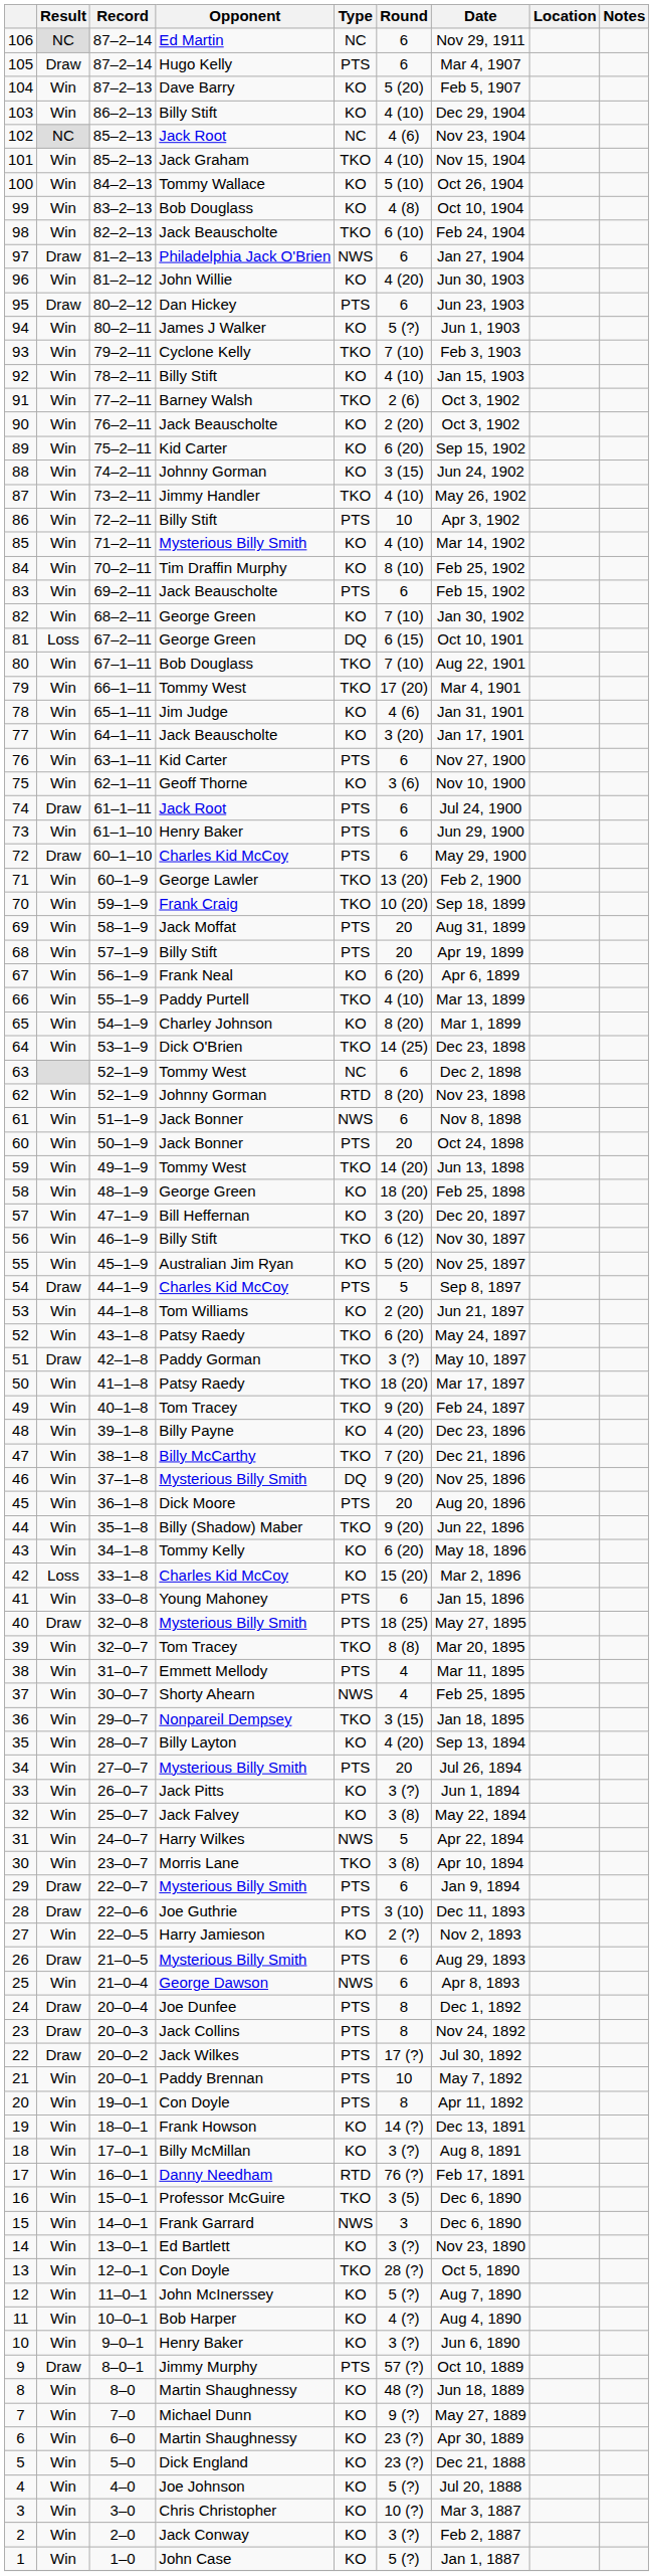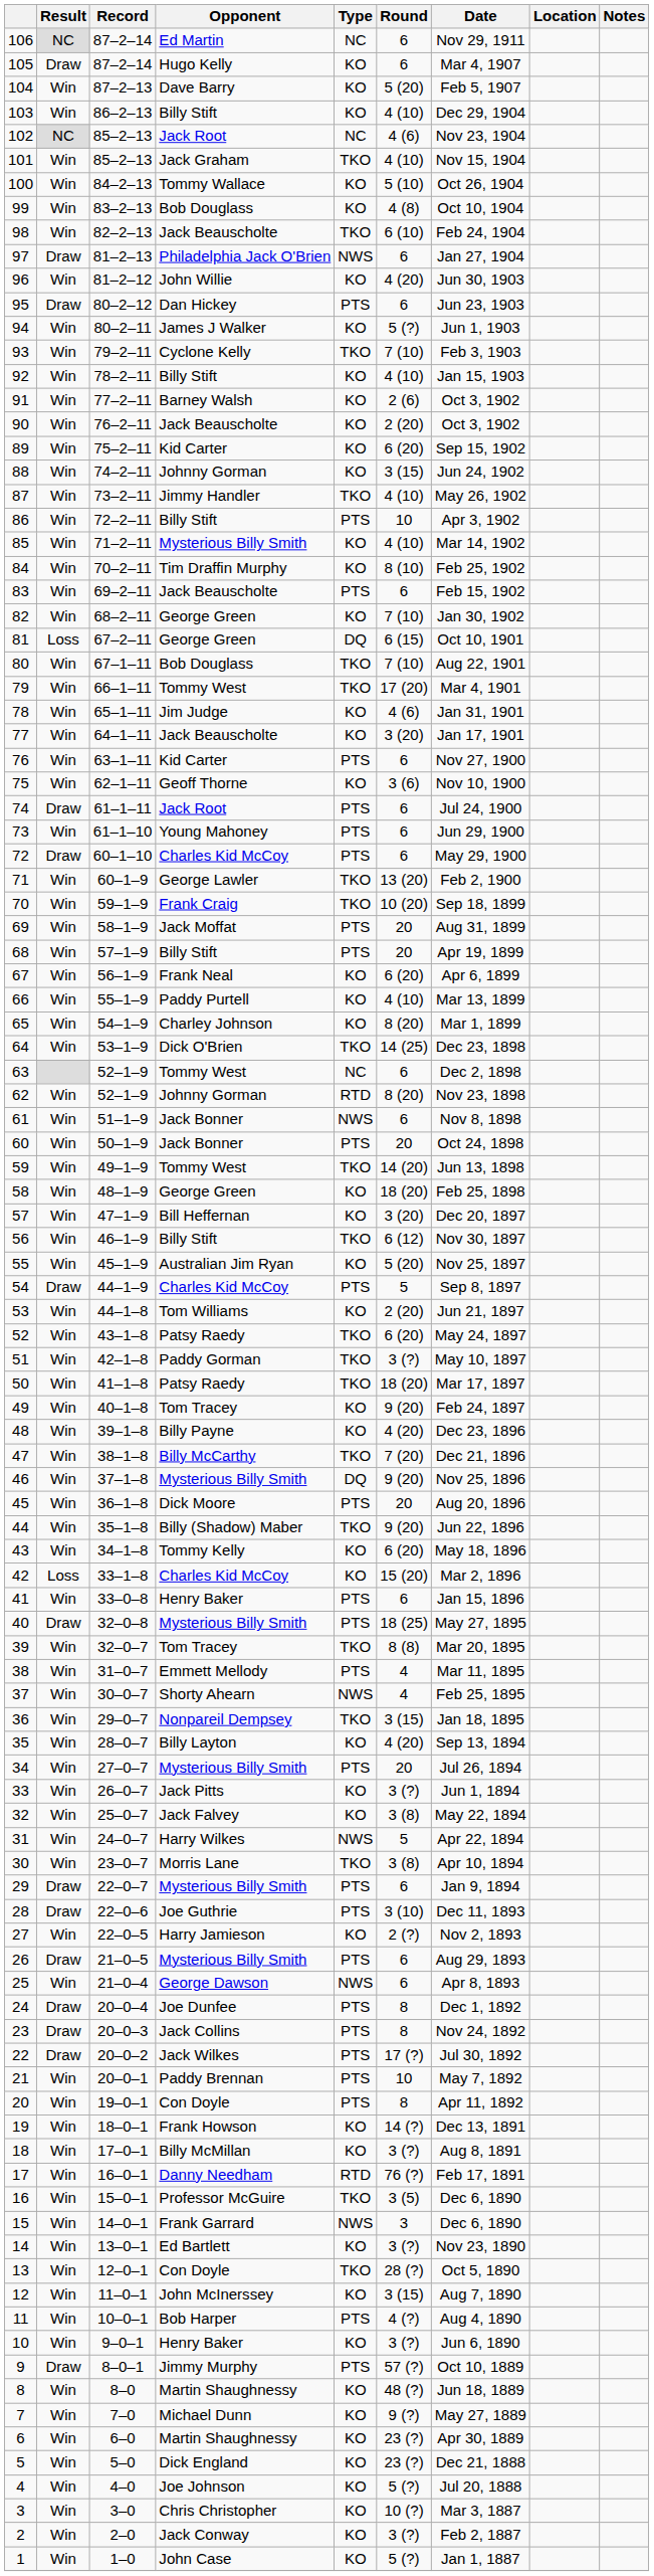105 | Type: PTS -> KO
91 | Type: TKO -> KO
73 | Opponent: Henry Baker -> Young Mahoney
66 | Type: TKO -> KO
51 | Result: Draw -> Win
49 | Type: TKO -> KO
41 | Opponent: Young Mahoney -> Henry Baker
12 | Round: 5 (?) -> 3 (15)
11 | Type: KO -> PTS
